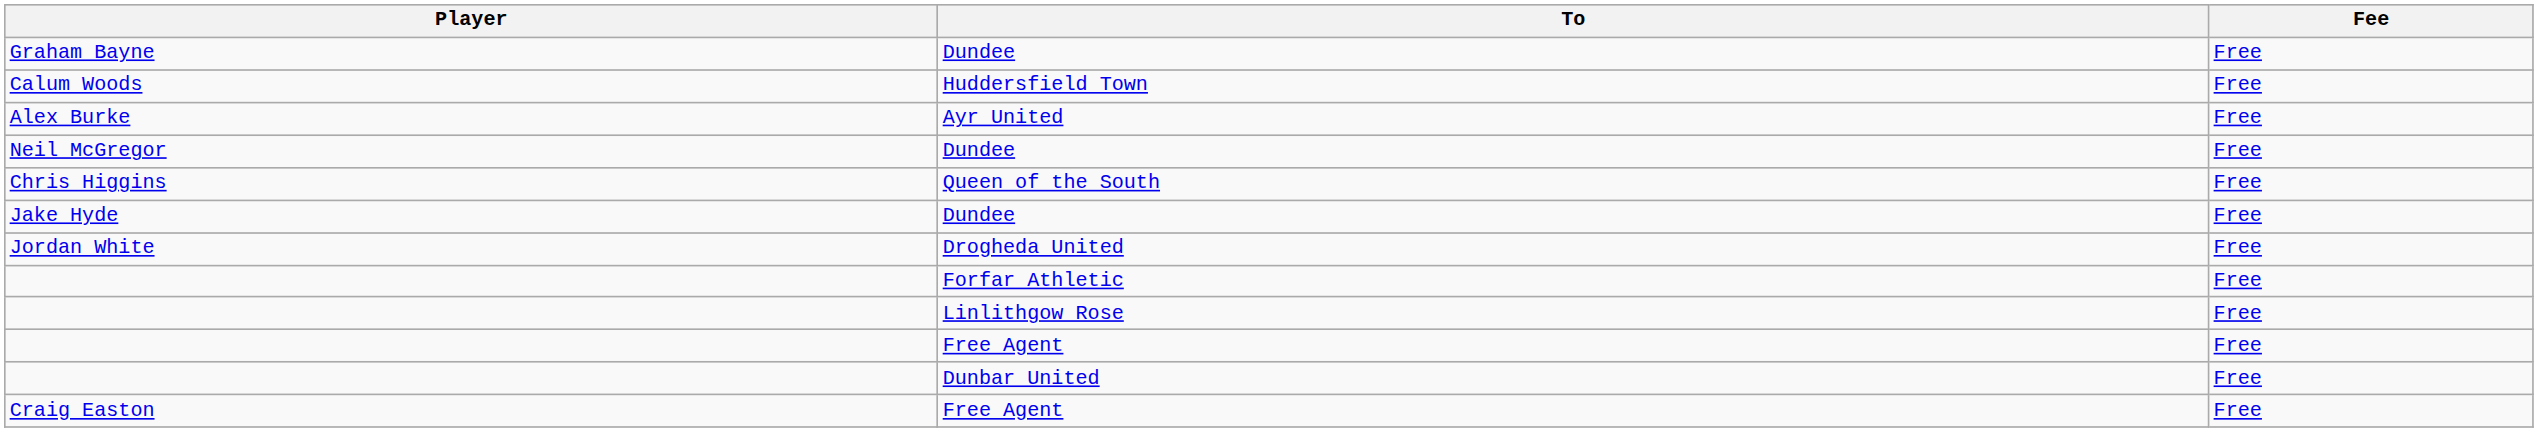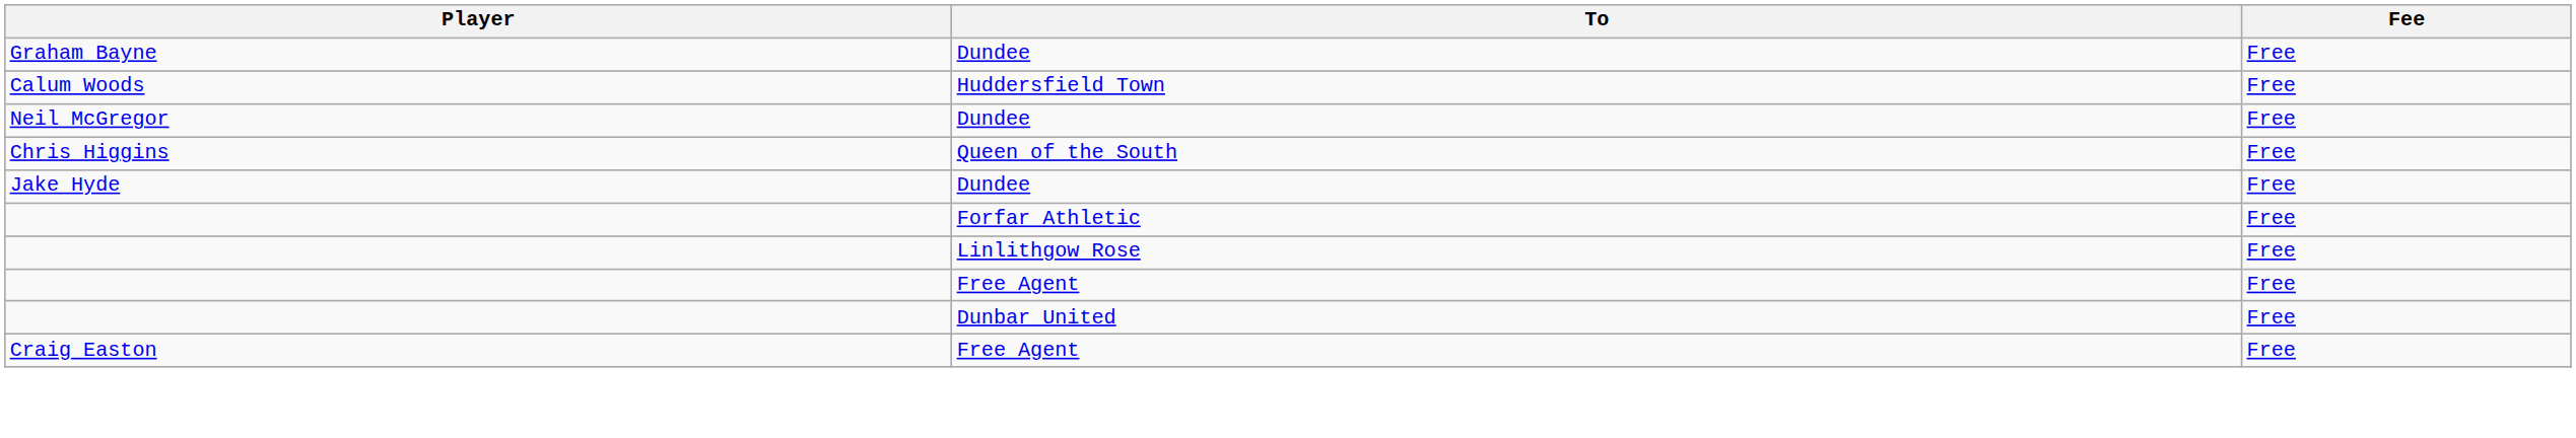- row: Alex Burke | Ayr United | Free
- row: Jordan White | Drogheda United | Free
